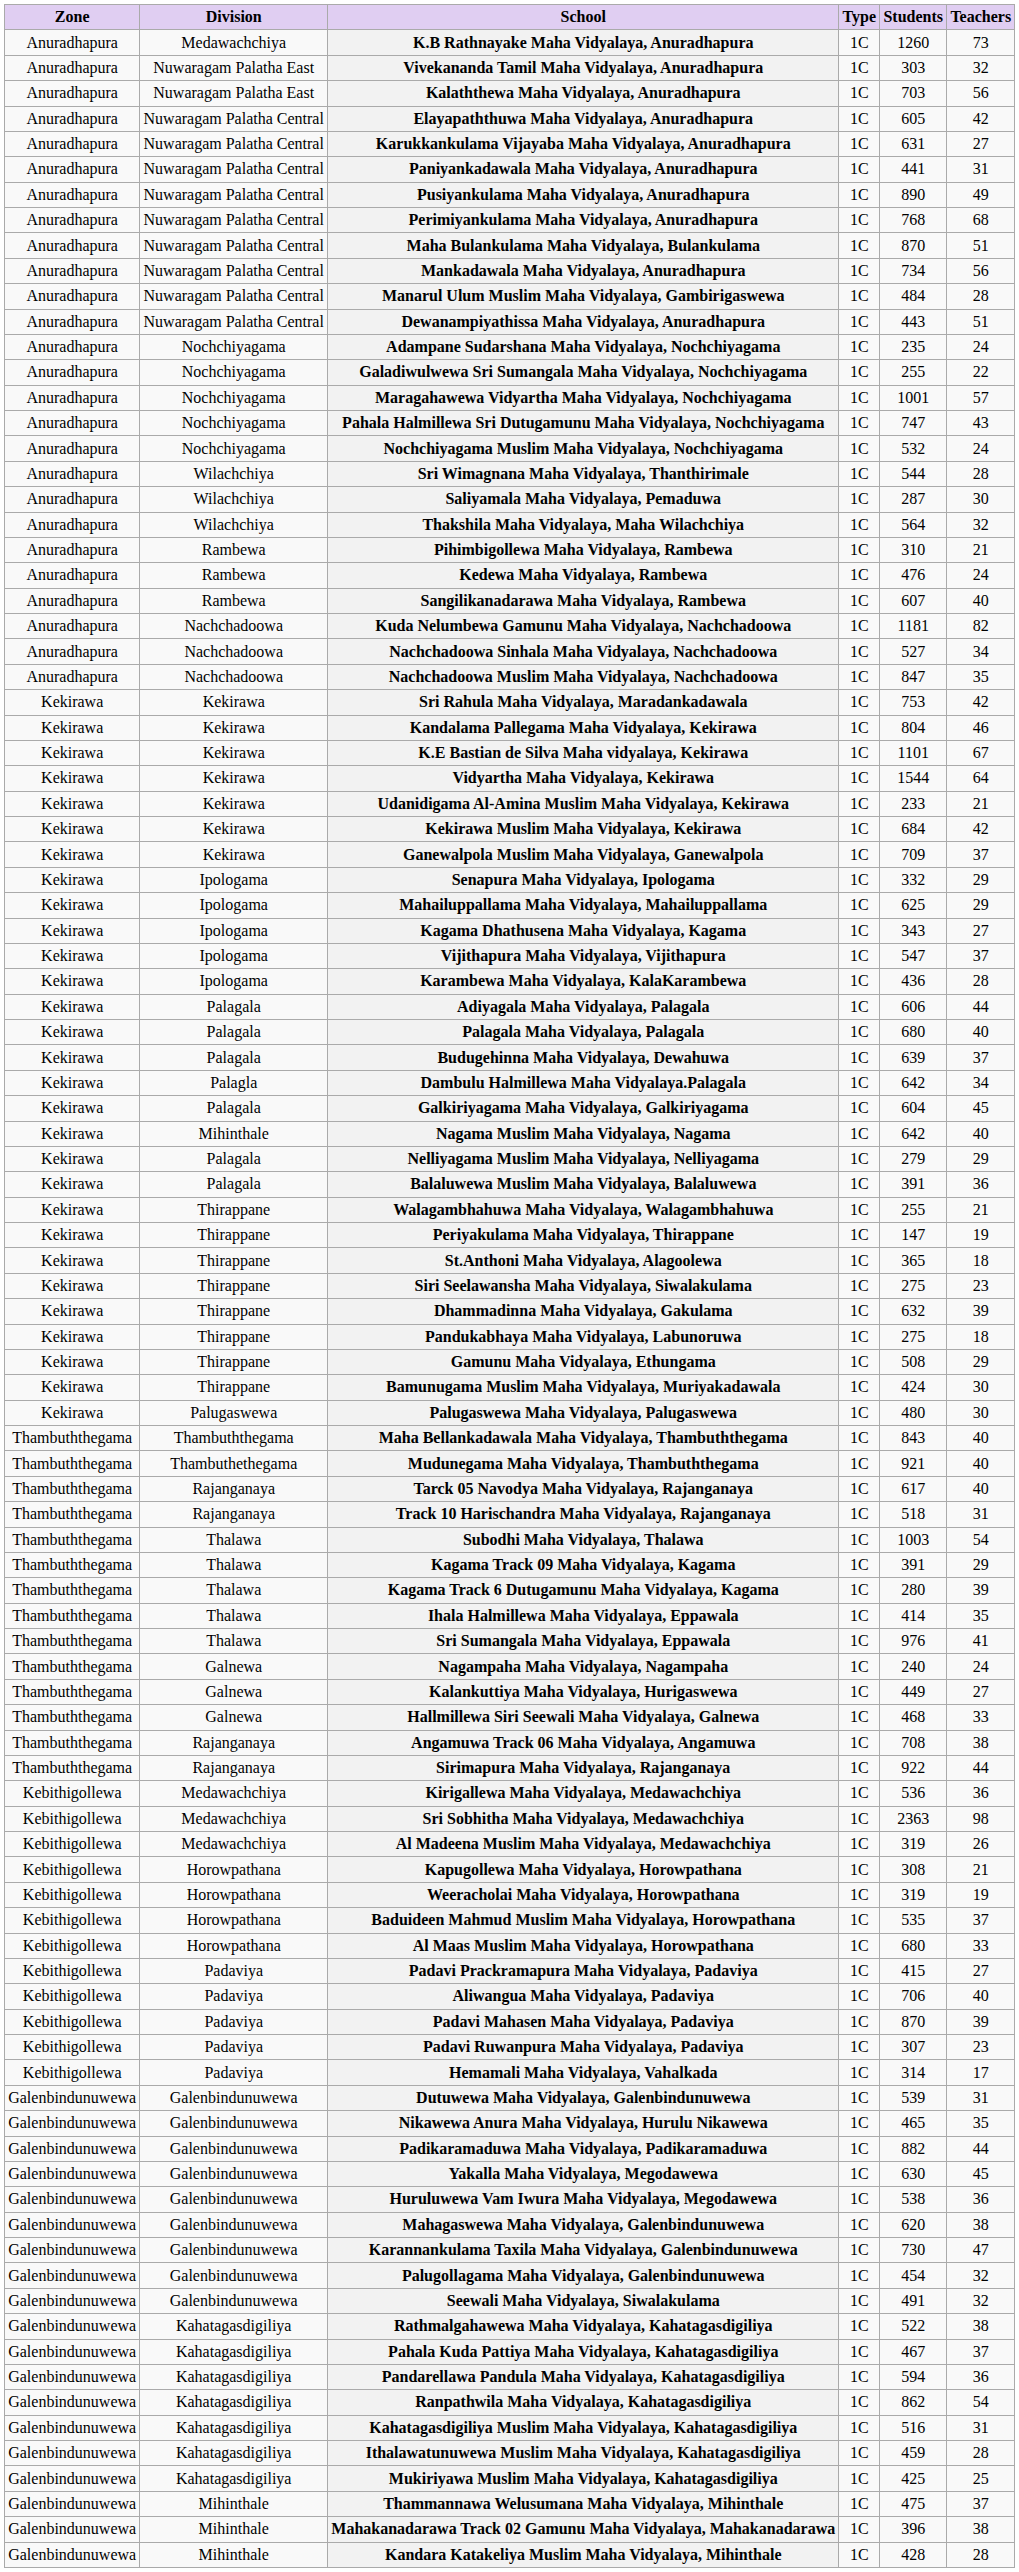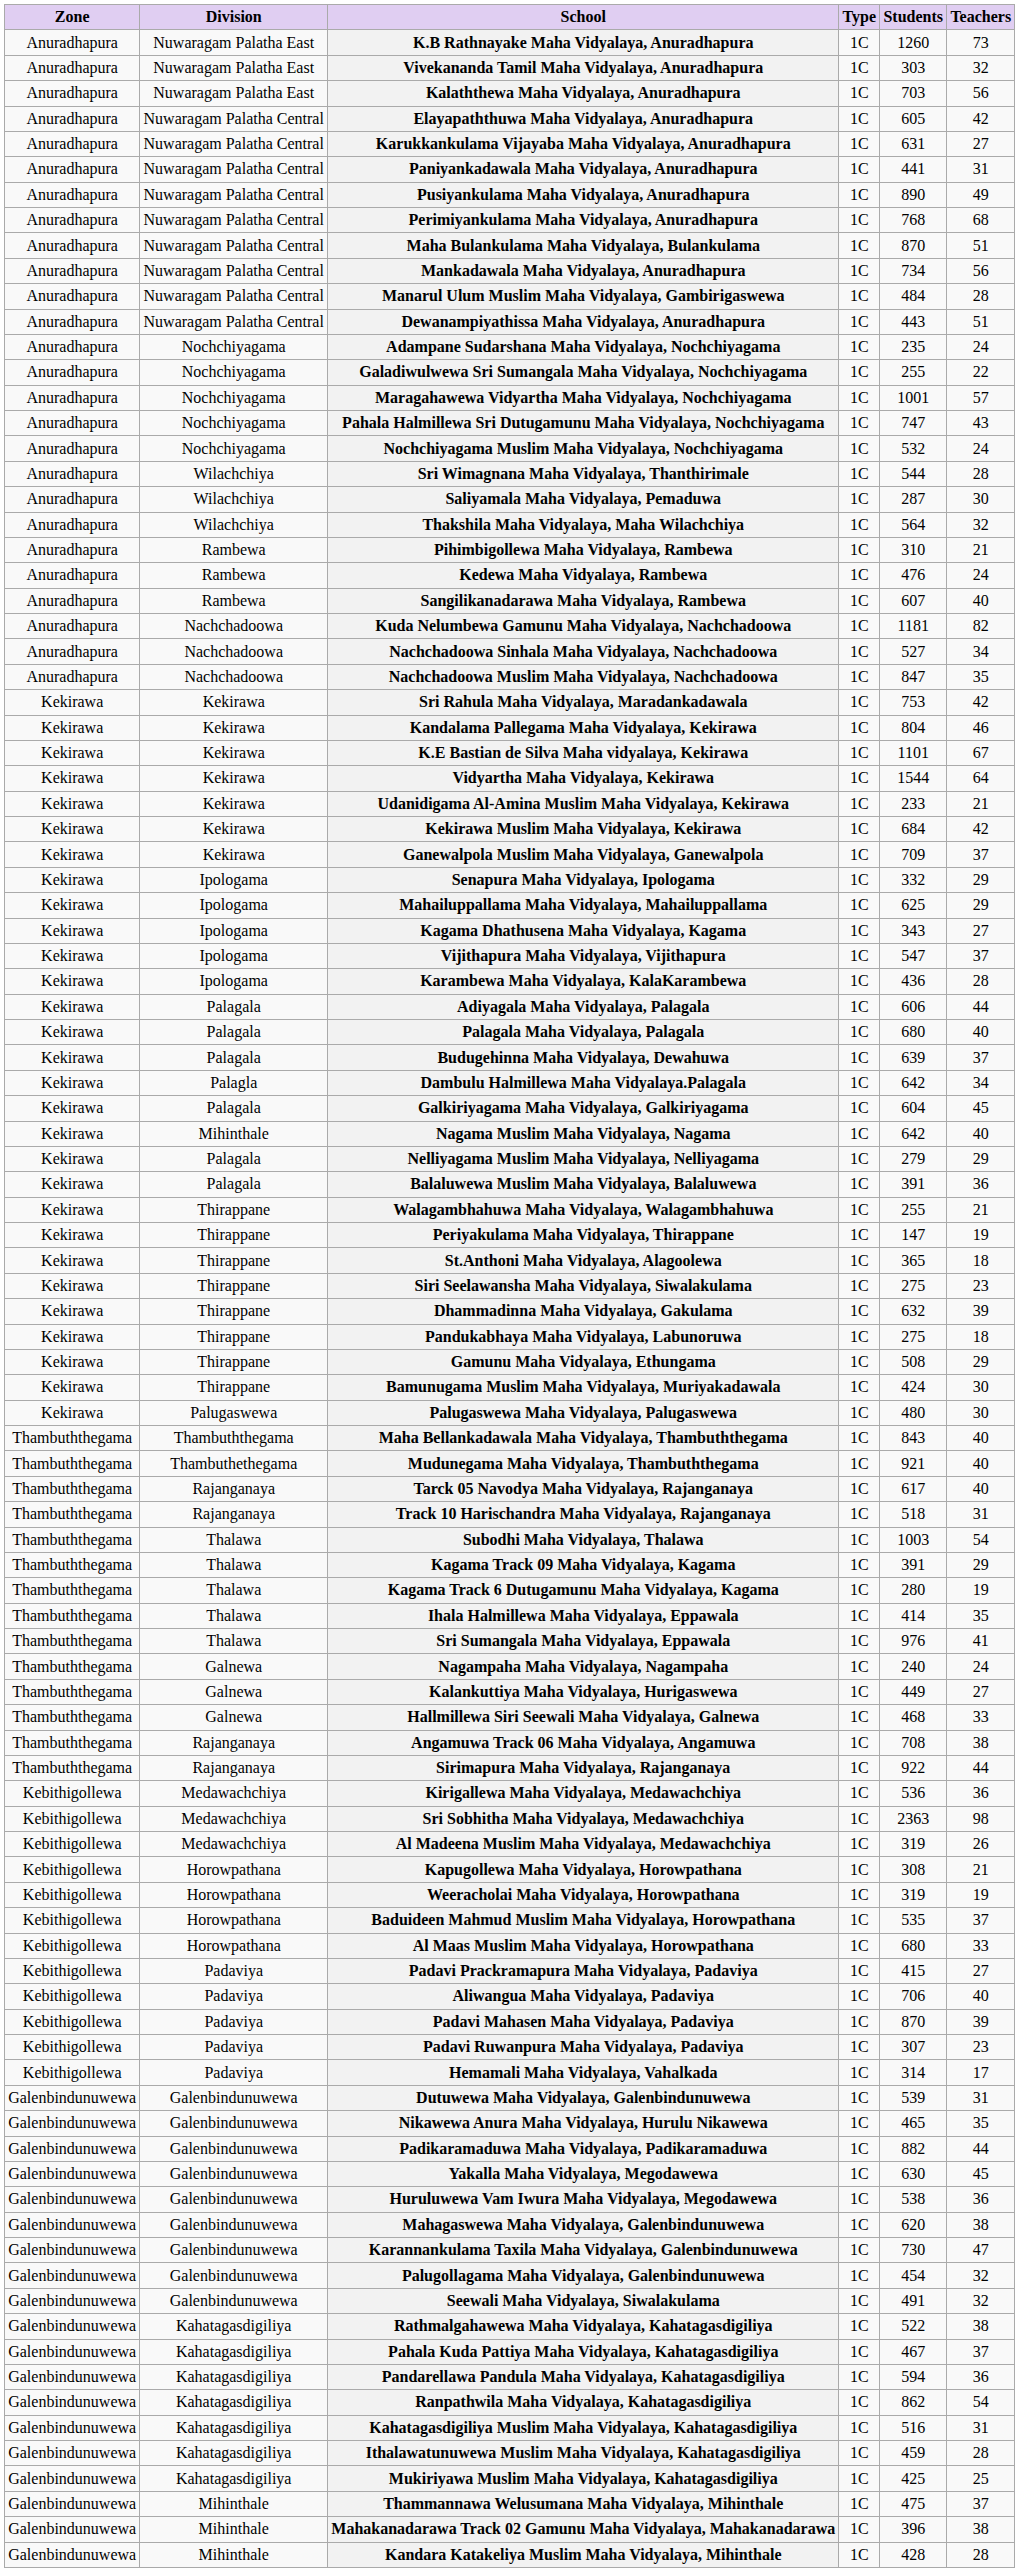K.B Rathnayake Maha Vidyalaya, Anuradhapura | Division: Medawachchiya -> Nuwaragam Palatha East
Kagama Track 6 Dutugamunu Maha Vidyalaya, Kagama | Teachers: 39 -> 19
